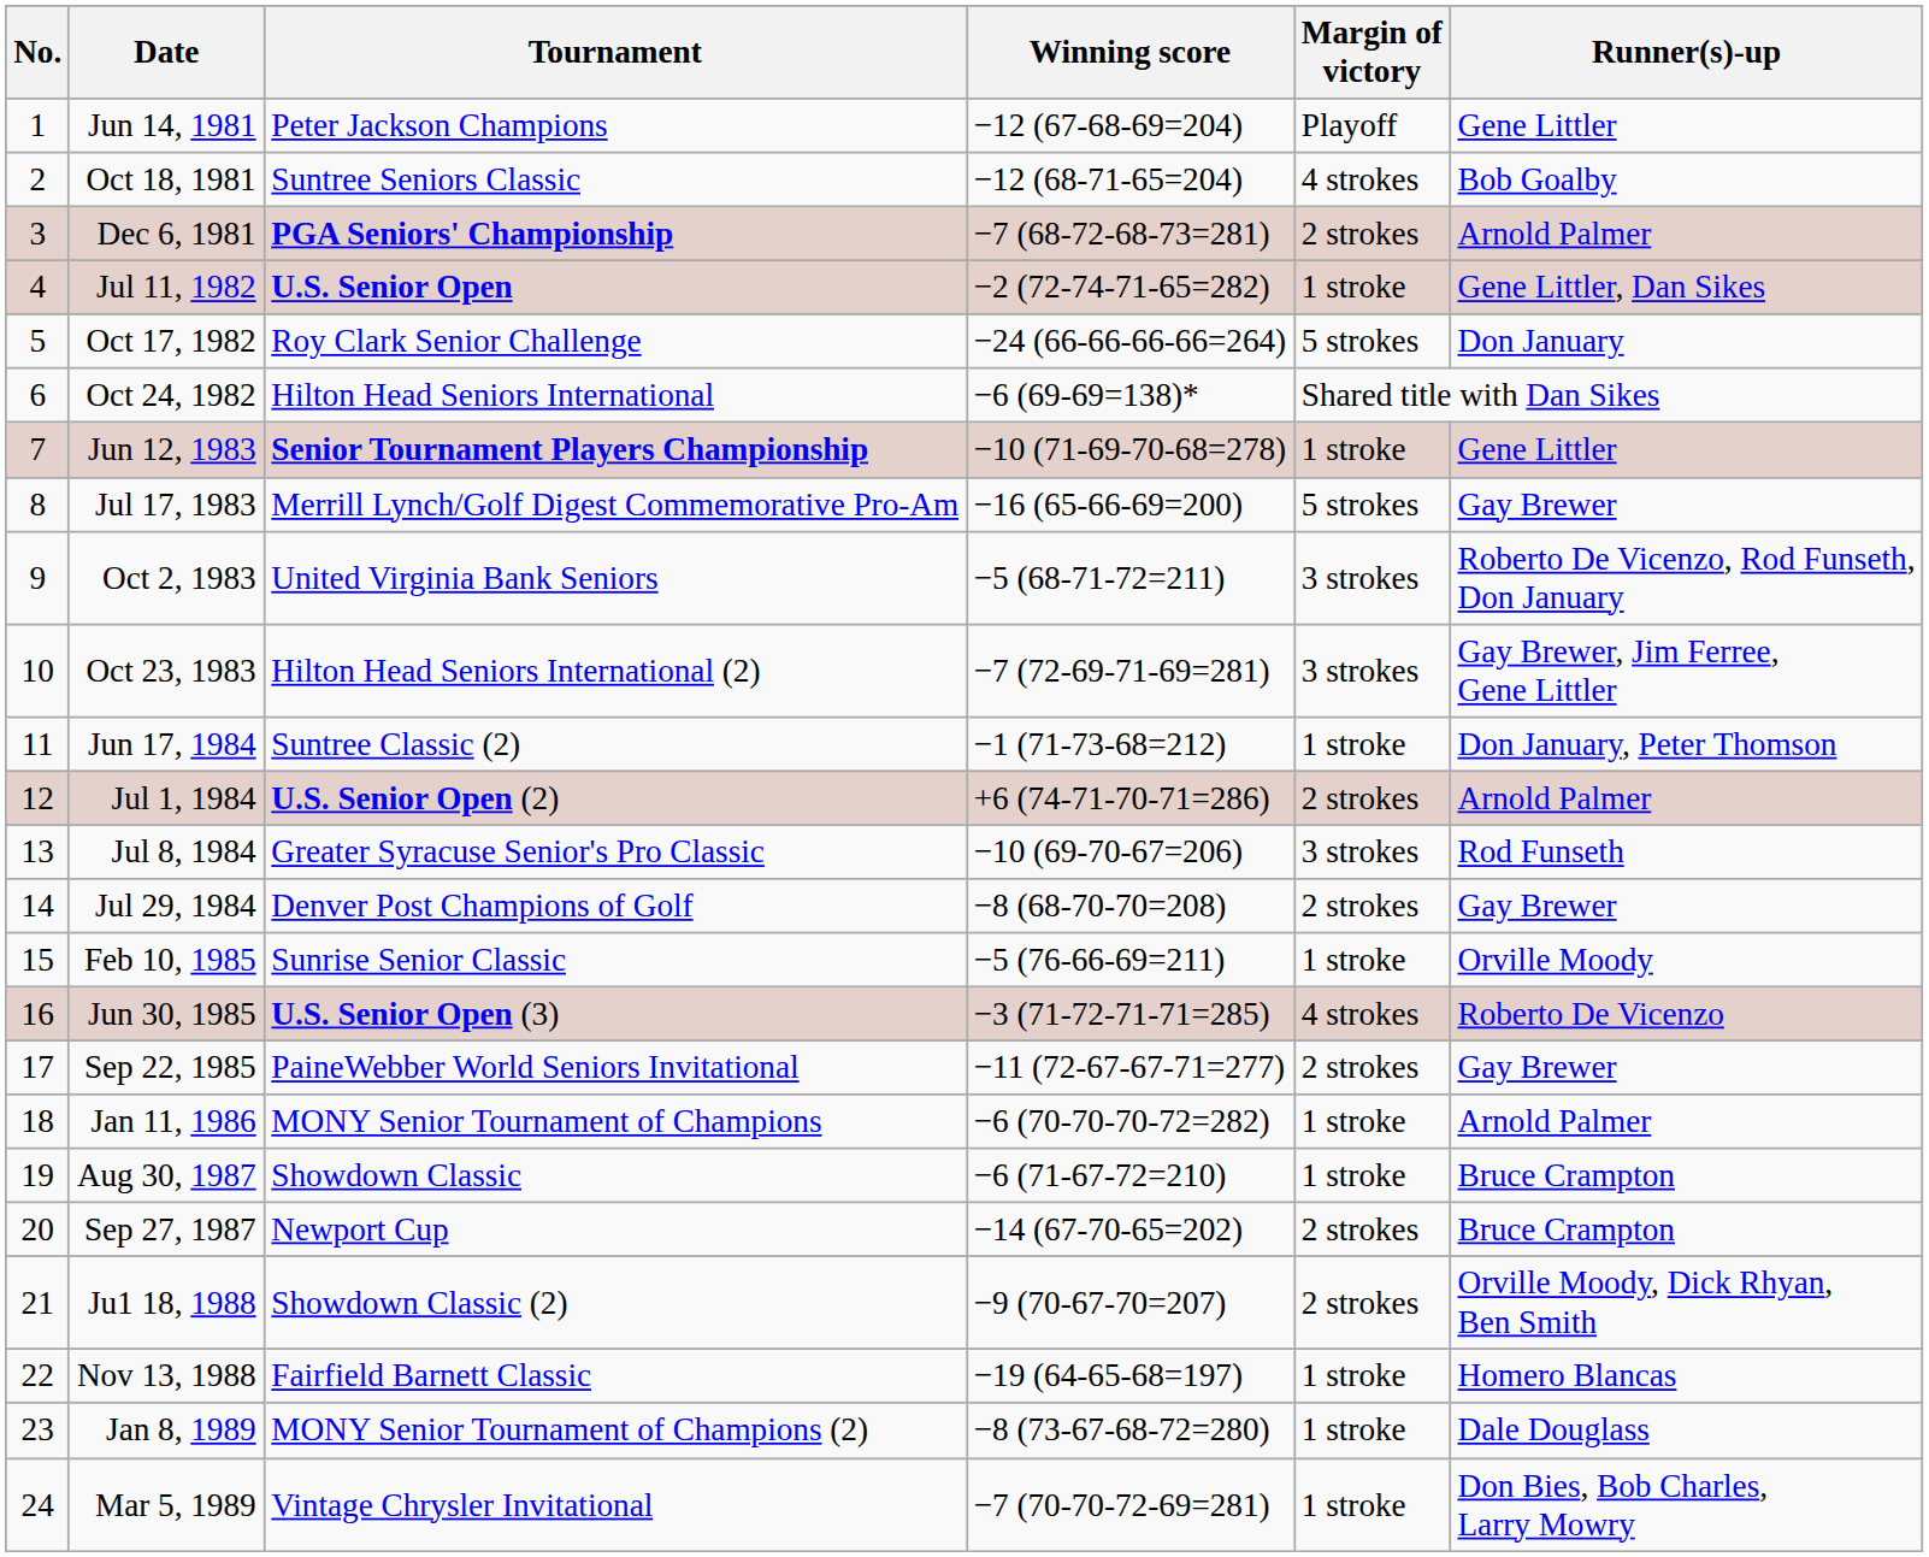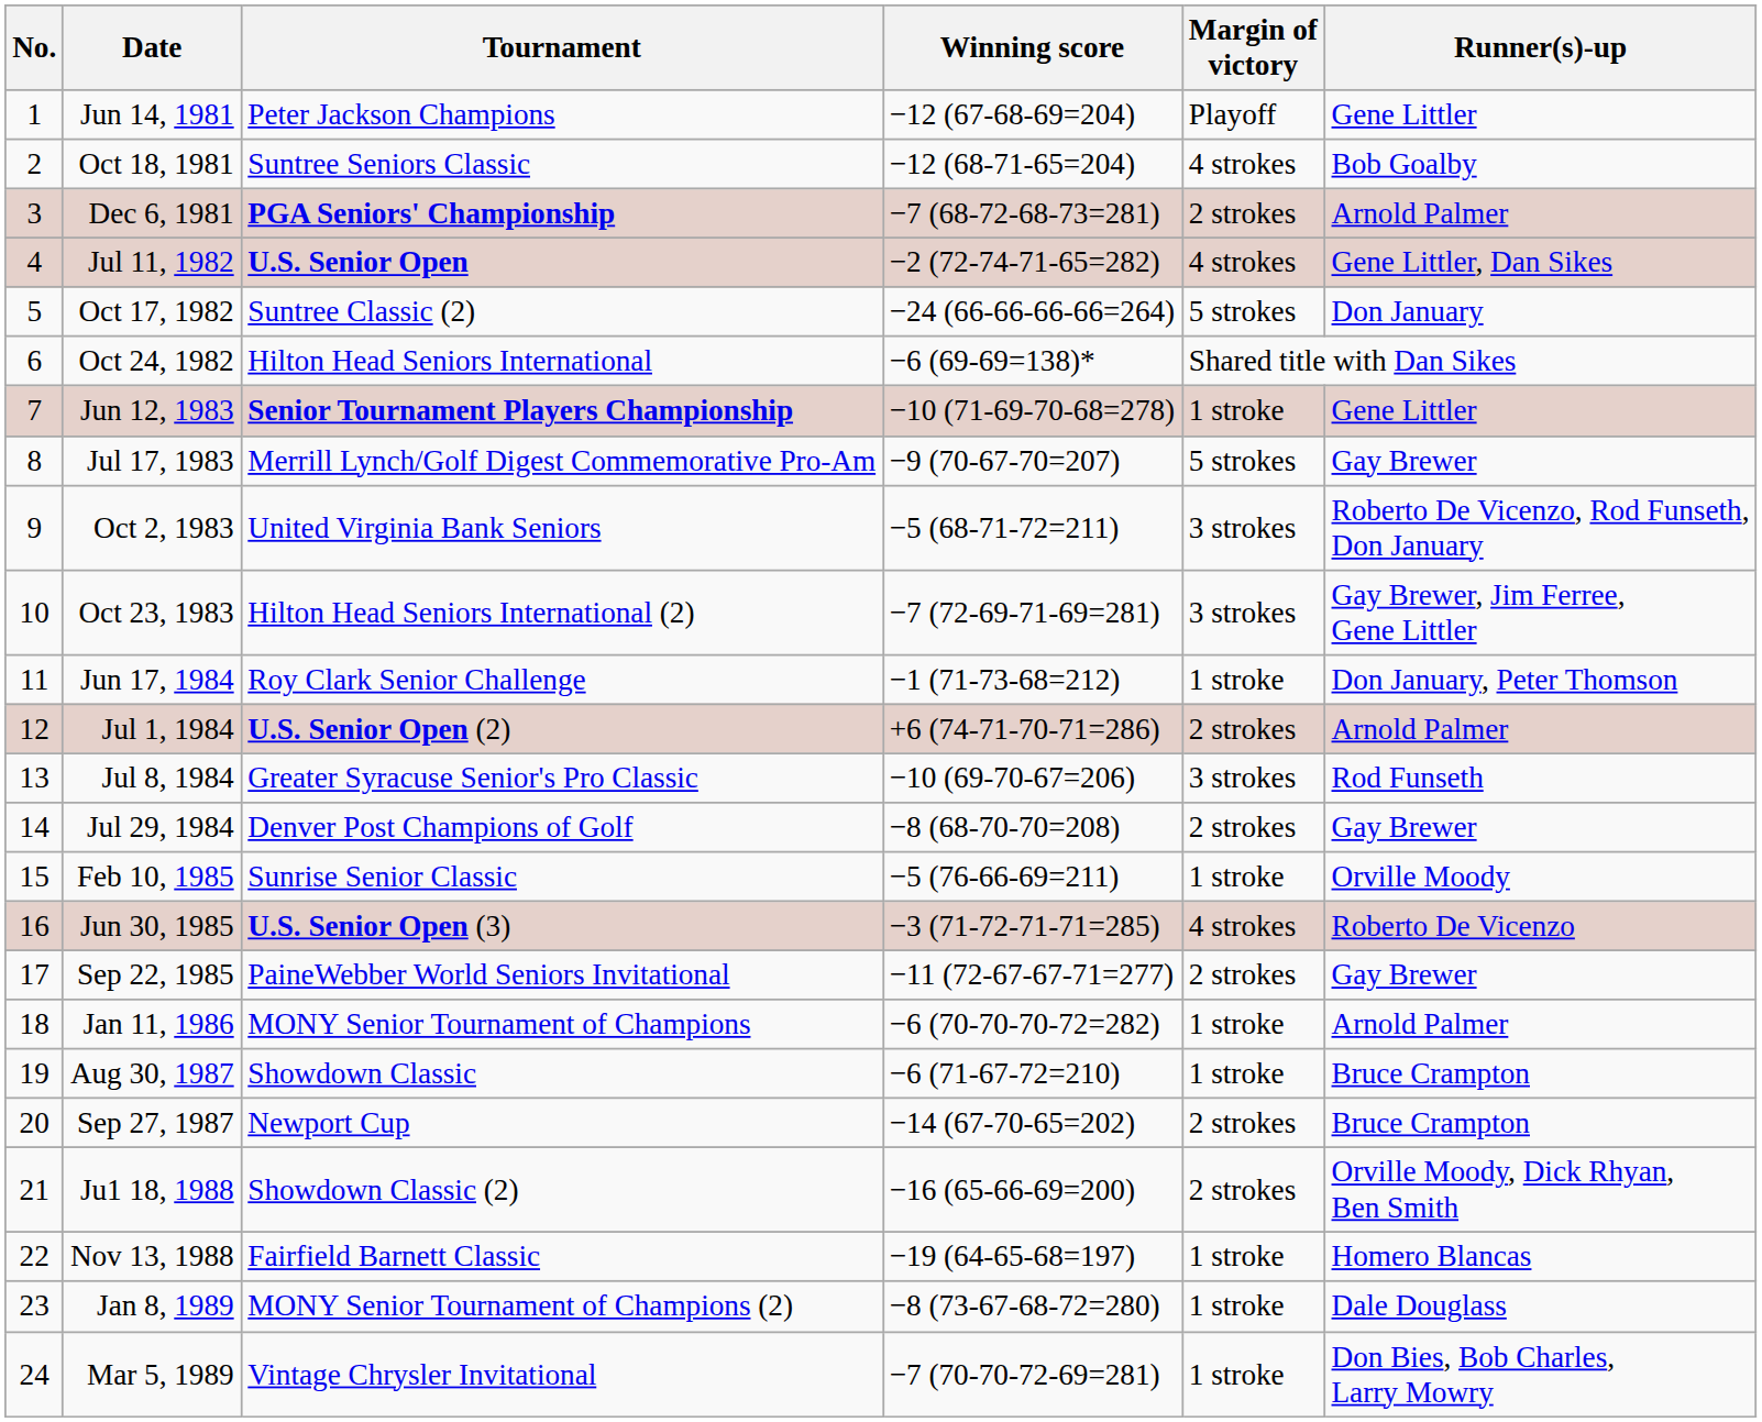Jul 11, 1982 | Margin of victory: 1 stroke -> 4 strokes
Oct 17, 1982 | Tournament: Roy Clark Senior Challenge -> Suntree Classic (2)
Jul 17, 1983 | Winning score: −16 (65-66-69=200) -> −9 (70-67-70=207)
Jun 17, 1984 | Tournament: Suntree Classic (2) -> Roy Clark Senior Challenge
Ju1 18, 1988 | Winning score: −9 (70-67-70=207) -> −16 (65-66-69=200)
